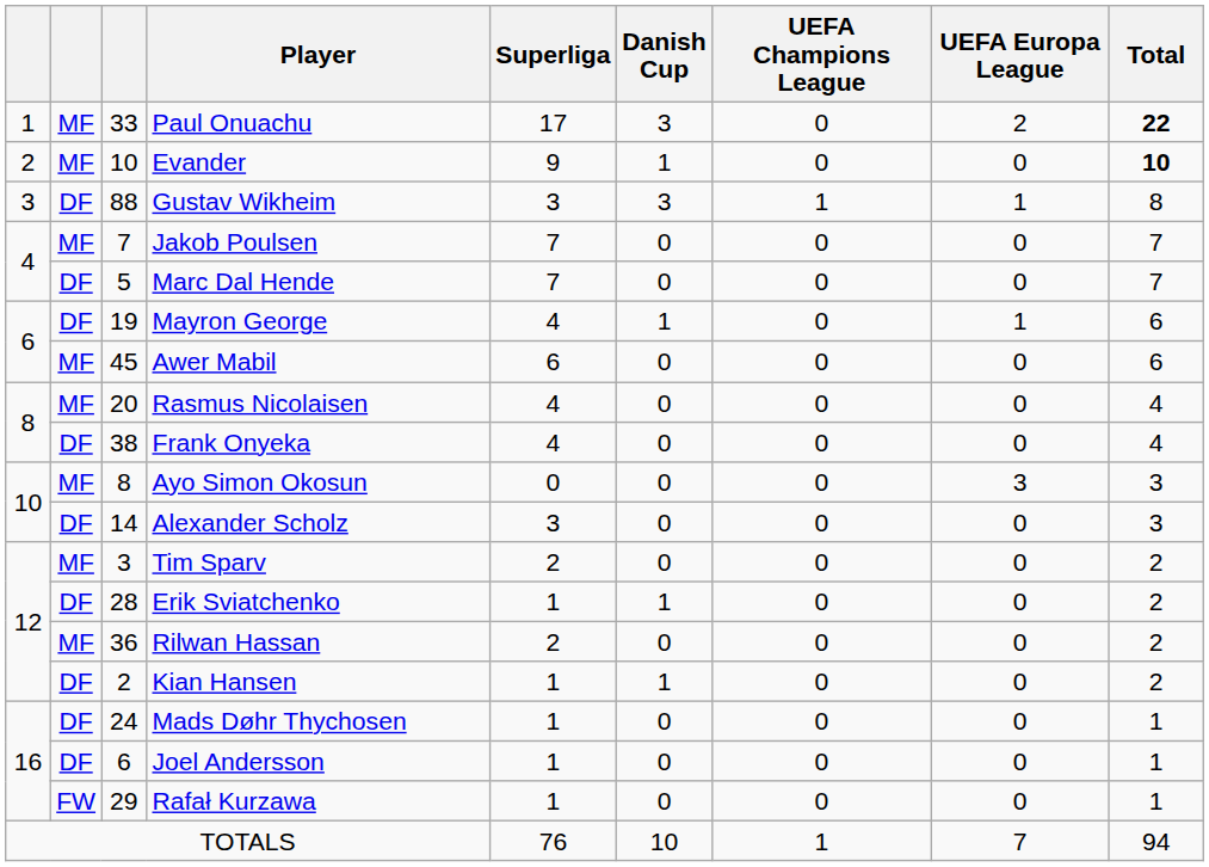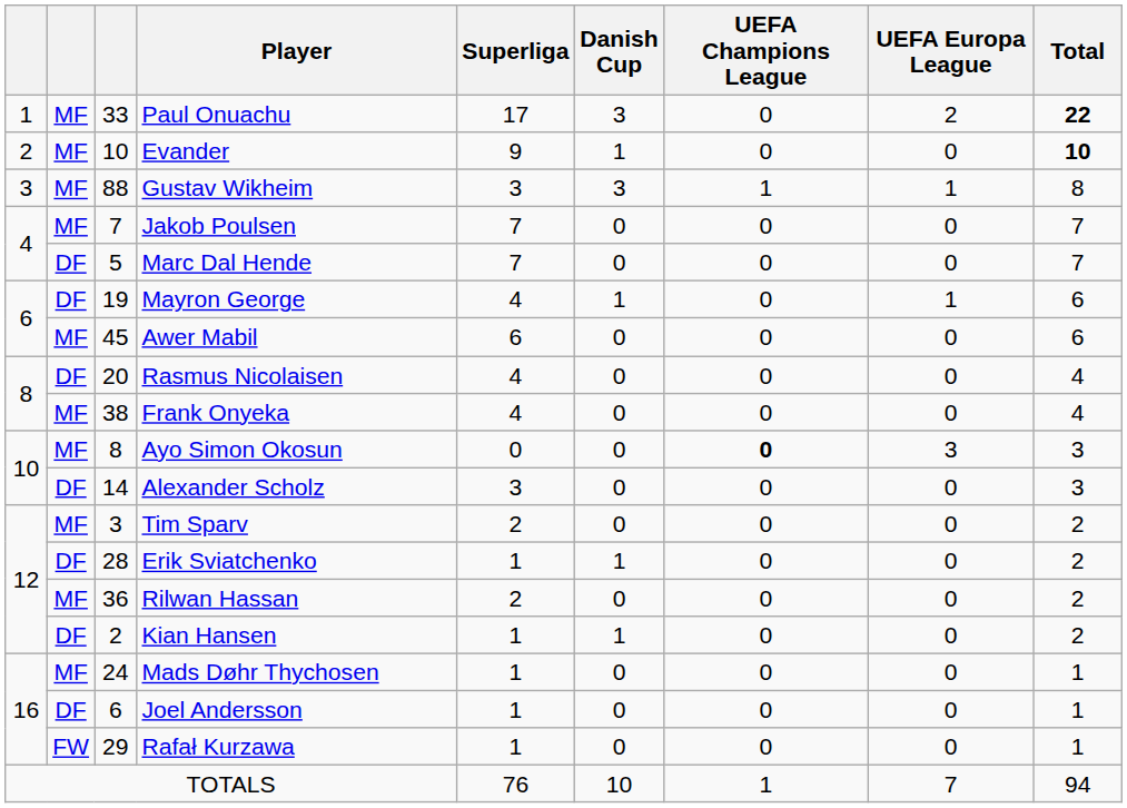Gustav Wikheim | column 2: DF -> MF
Rasmus Nicolaisen | column 2: MF -> DF
Frank Onyeka | column 2: DF -> MF
Ayo Simon Okosun | UEFA Champions League: normal -> bold
Mads Døhr Thychosen | column 2: DF -> MF
